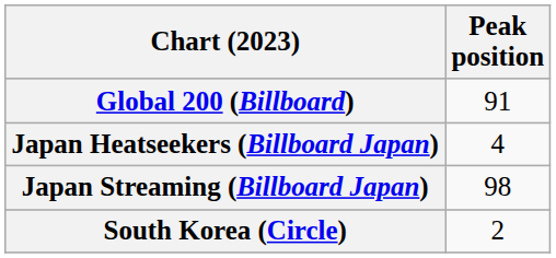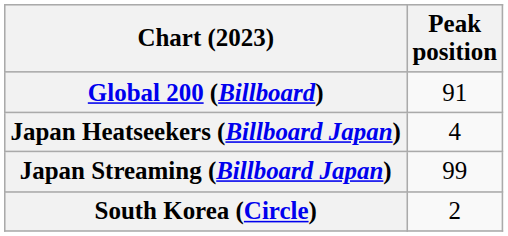Japan Streaming (Billboard Japan) | Peak position: 98 -> 99
